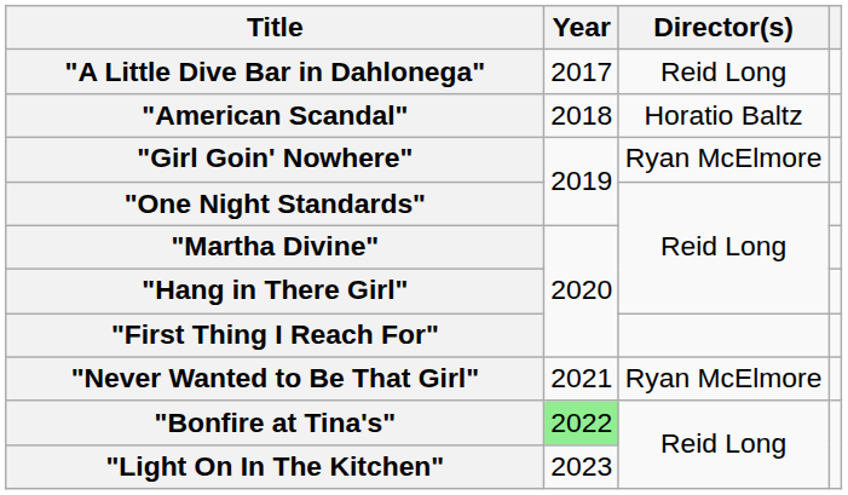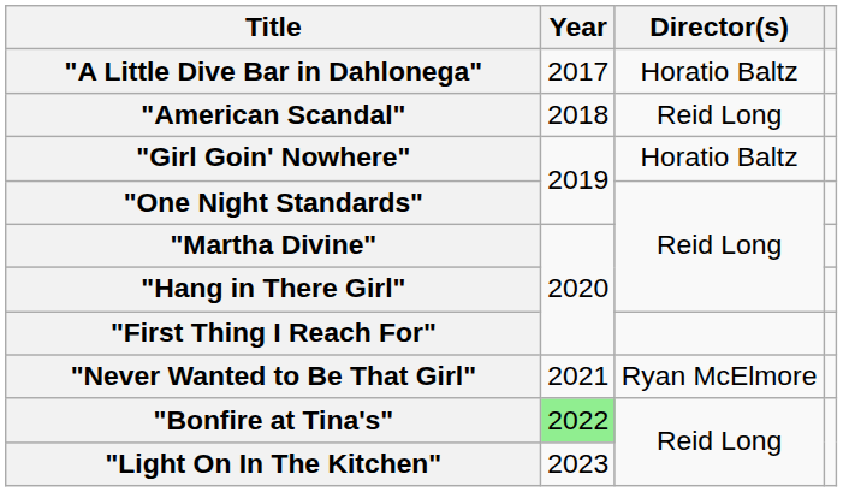"A Little Dive Bar in Dahlonega" | Director(s): Reid Long -> Horatio Baltz
"American Scandal" | Director(s): Horatio Baltz -> Reid Long
"Girl Goin' Nowhere" | Director(s): Ryan McElmore -> Horatio Baltz
